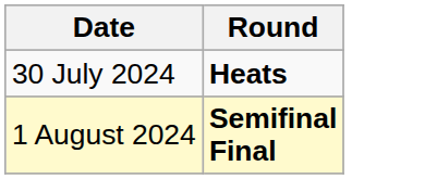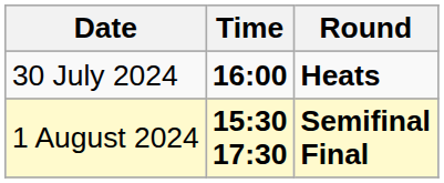+ column: Time | 16:00 | 15:30 17:30
